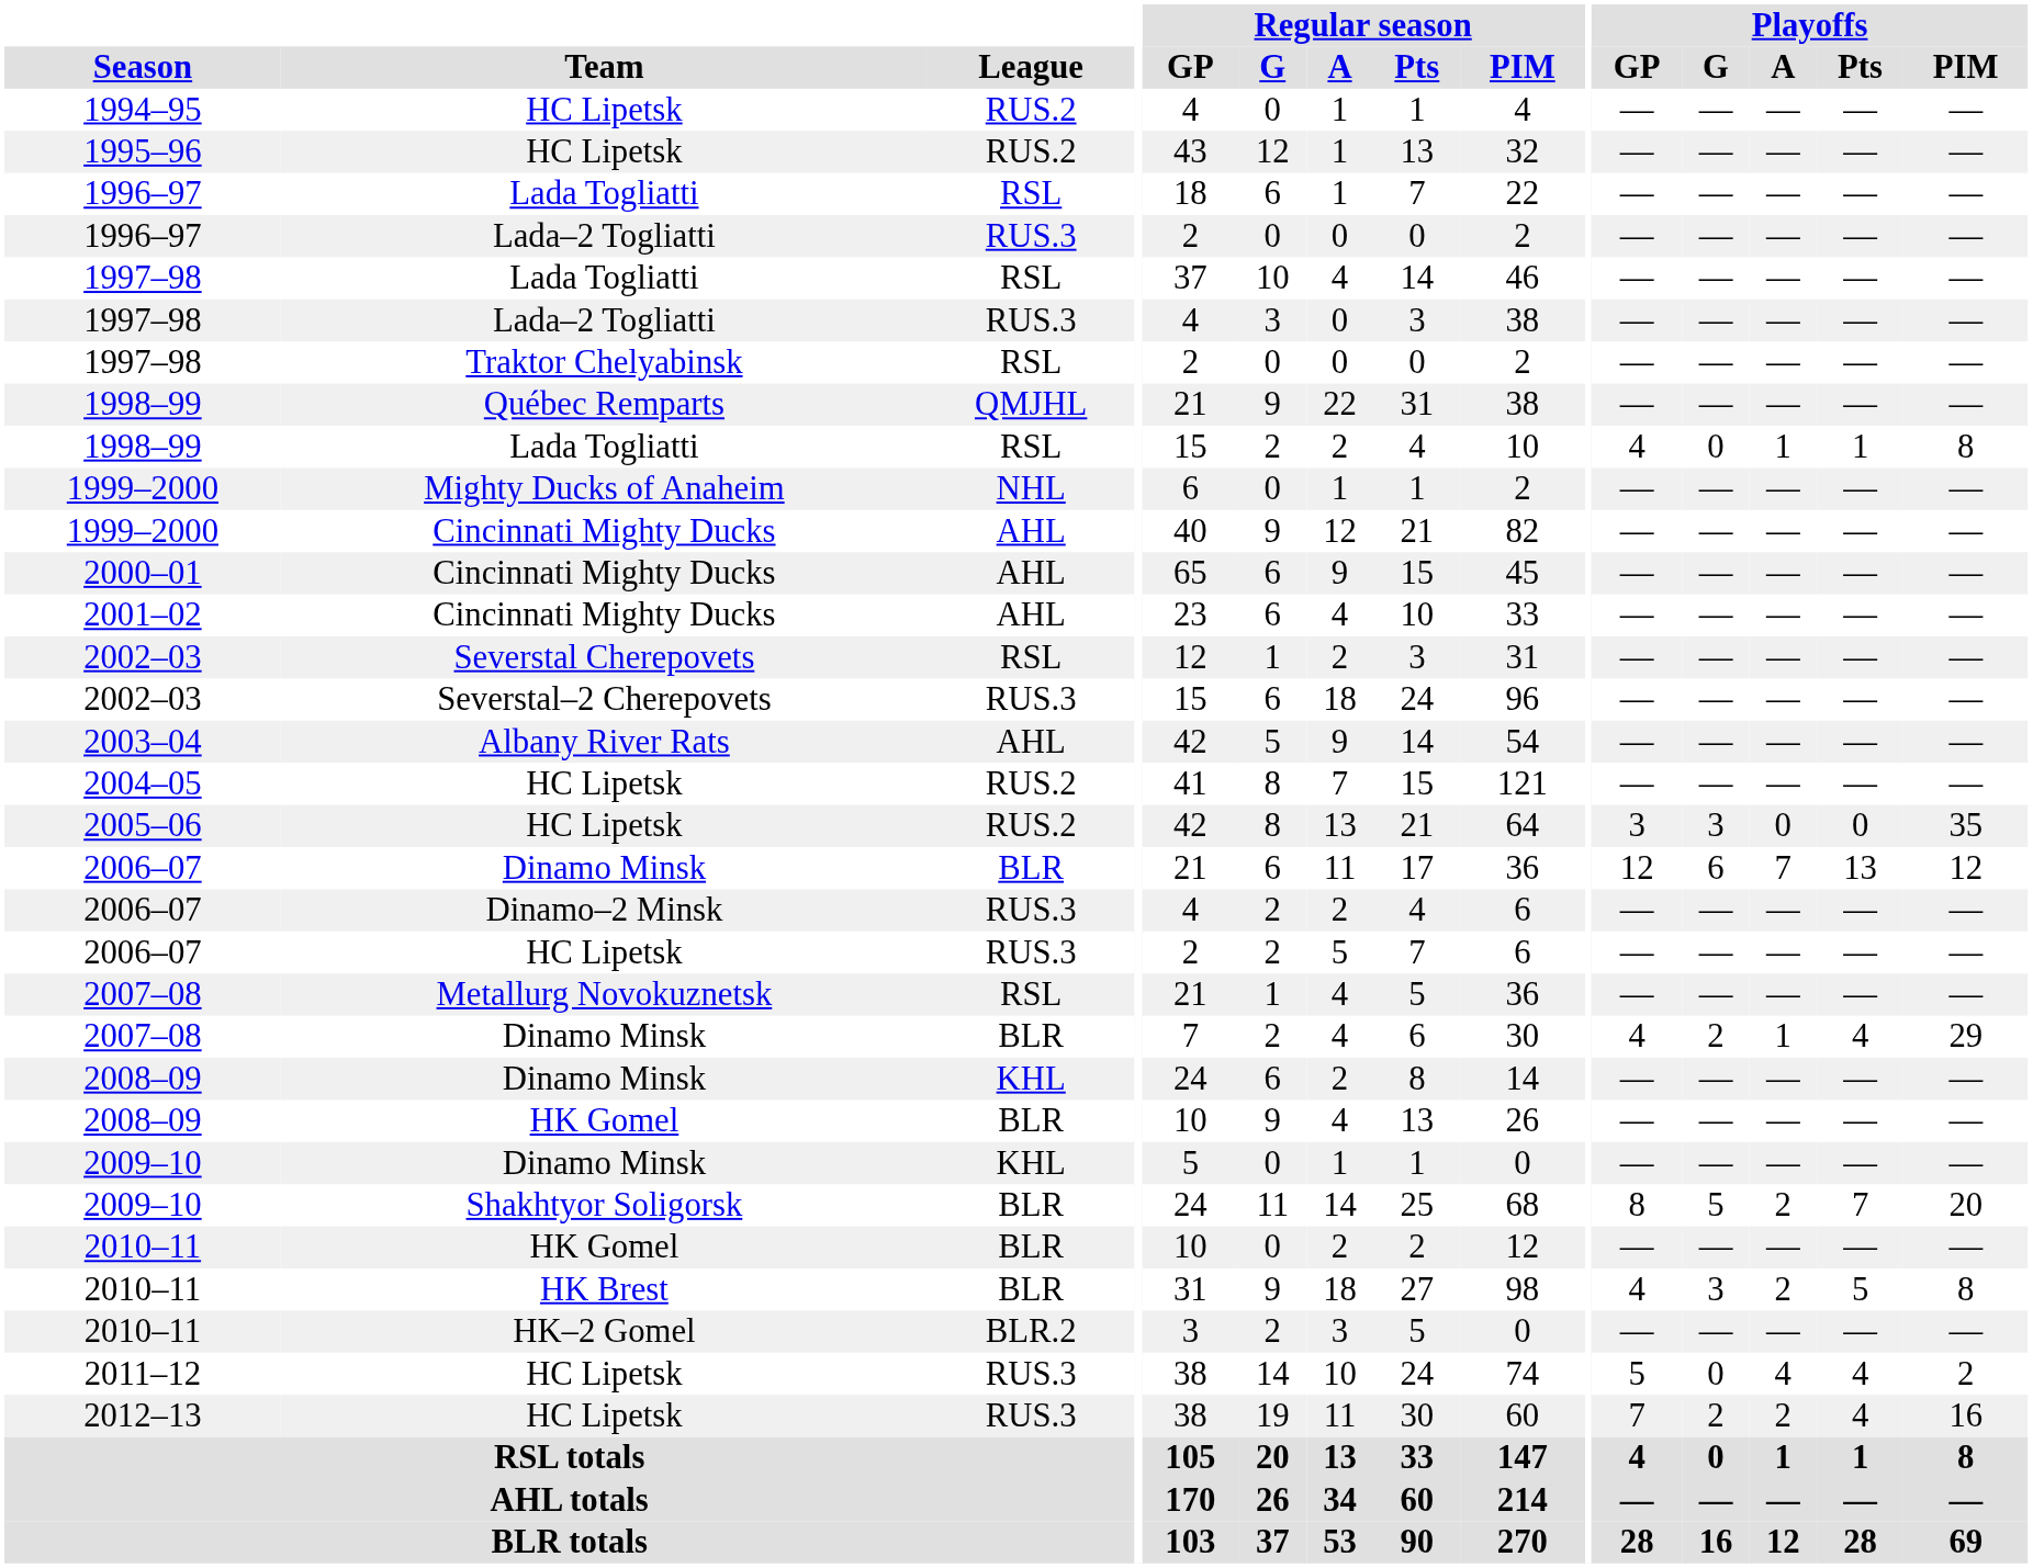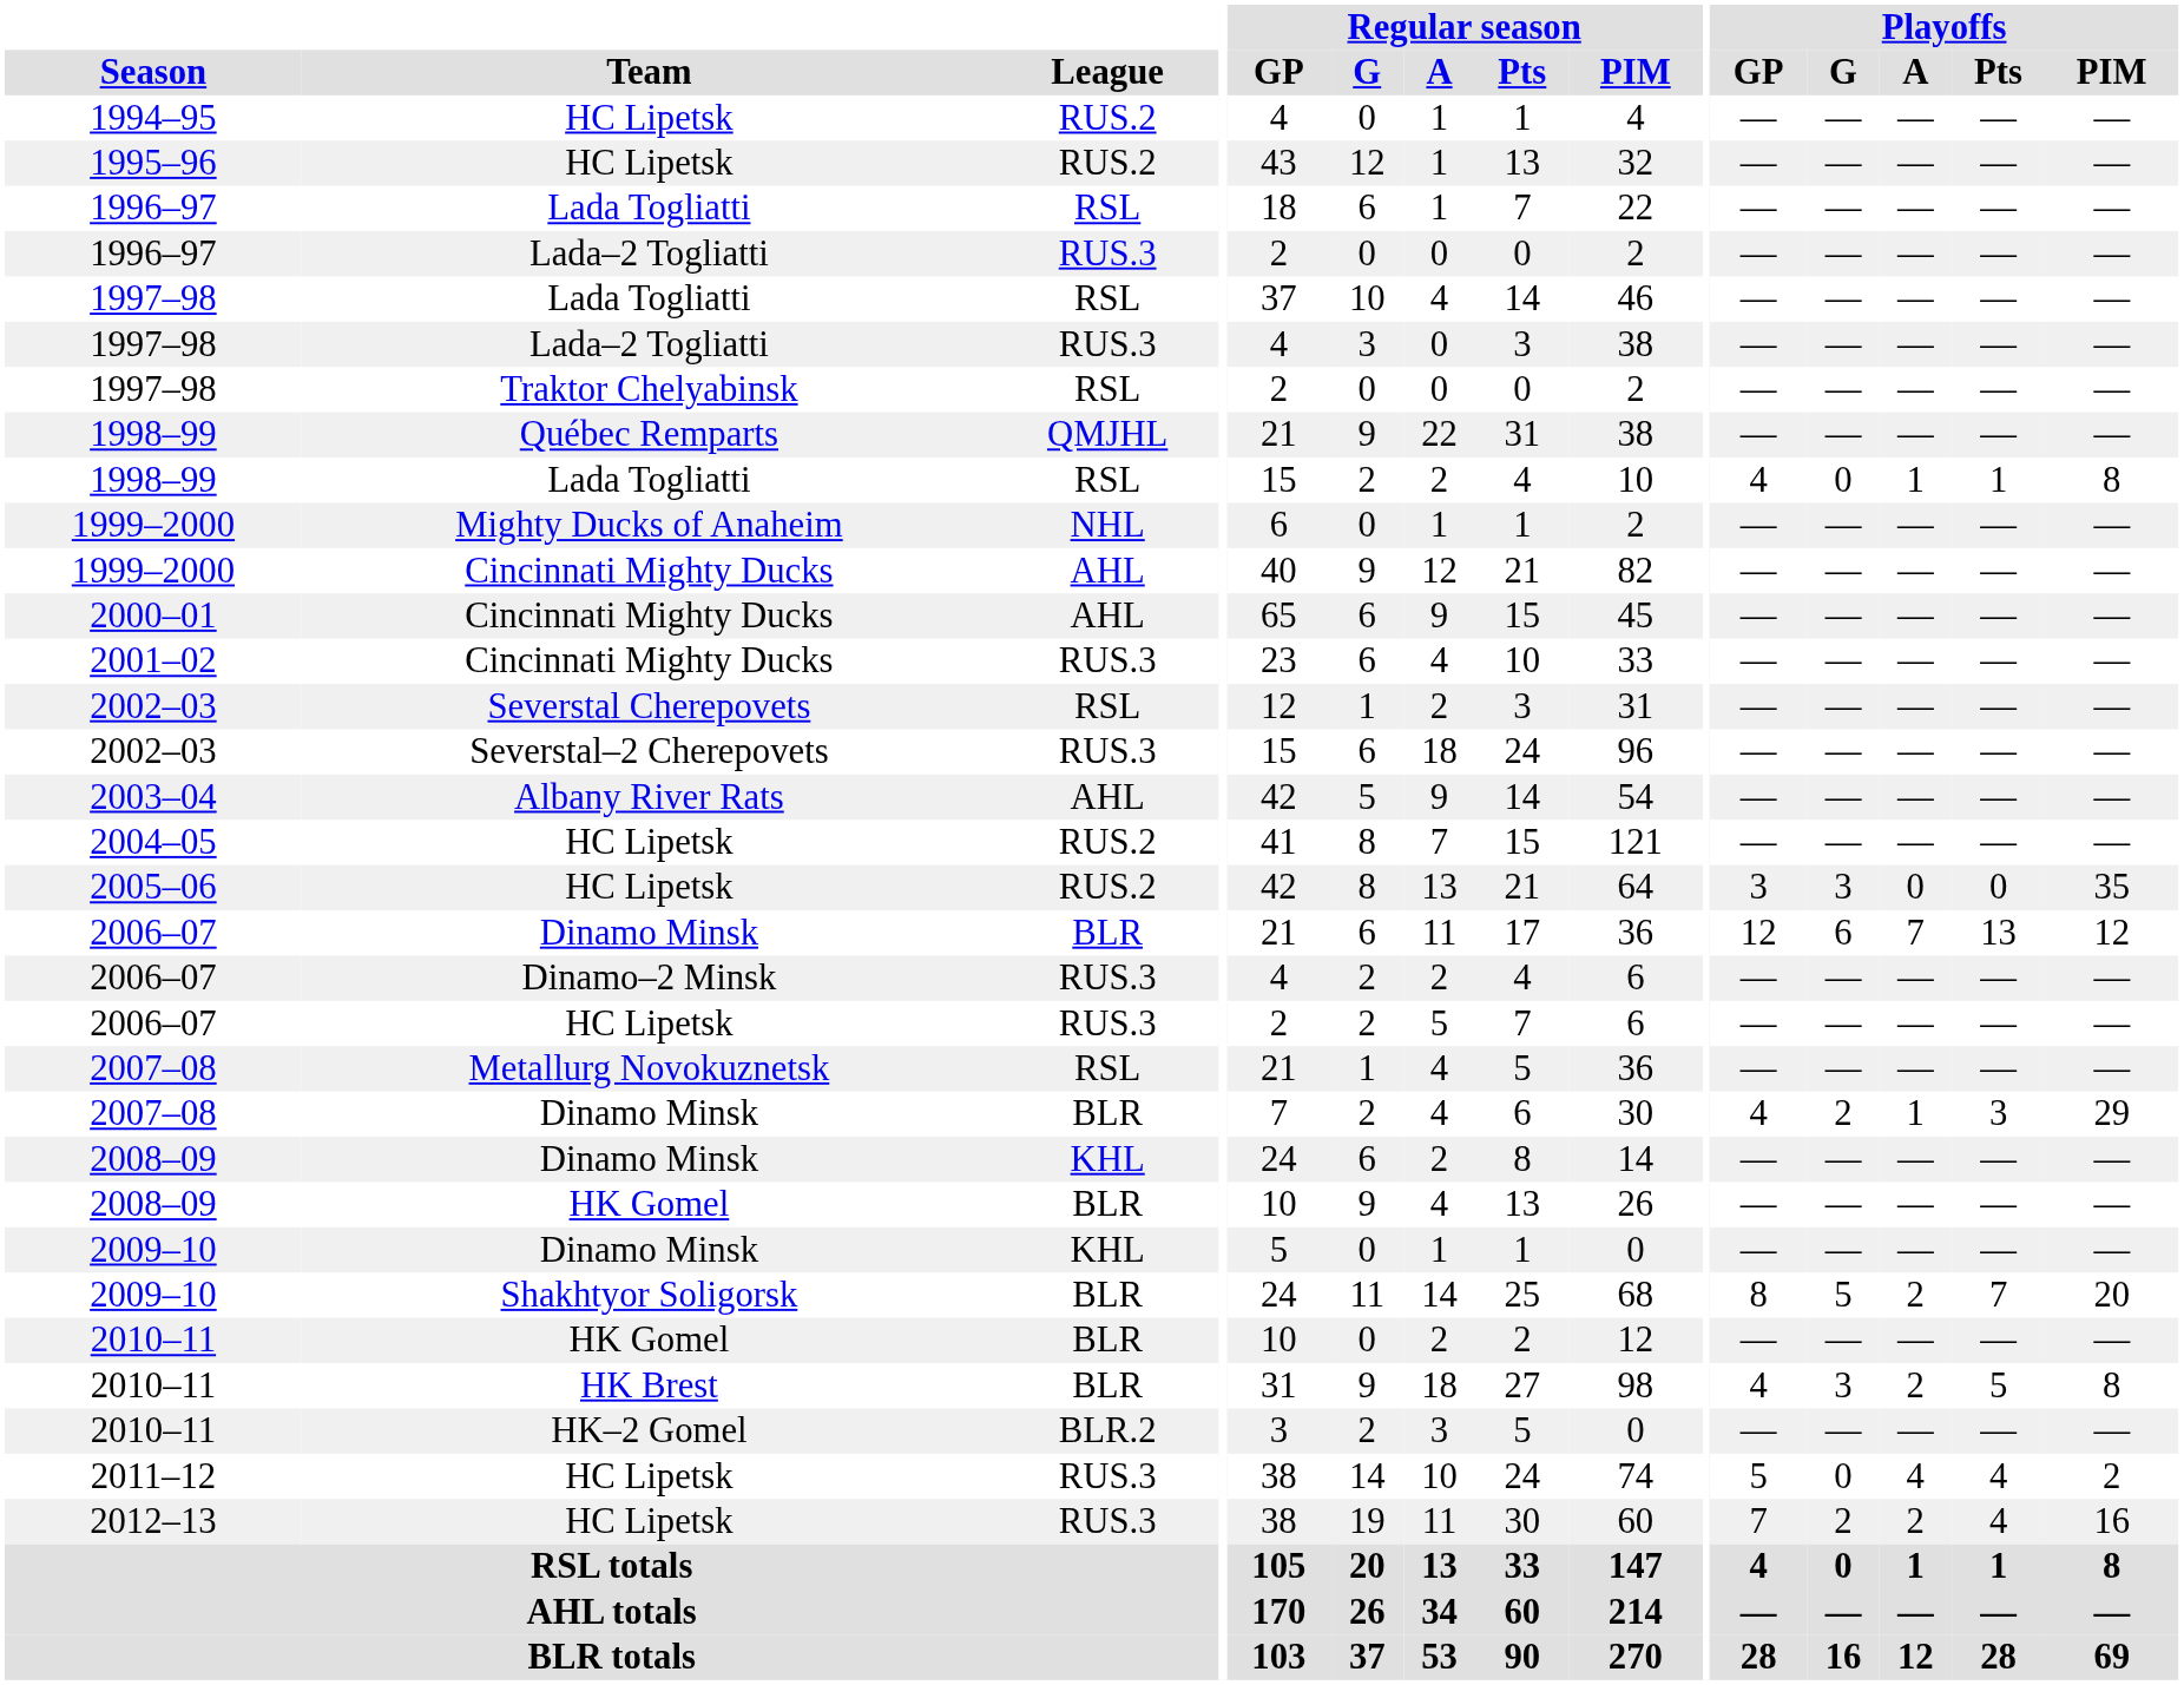2001–02 | League: AHL -> RUS.3
2007–08 / Dinamo Minsk | Playoffs / Pts: 4 -> 3
